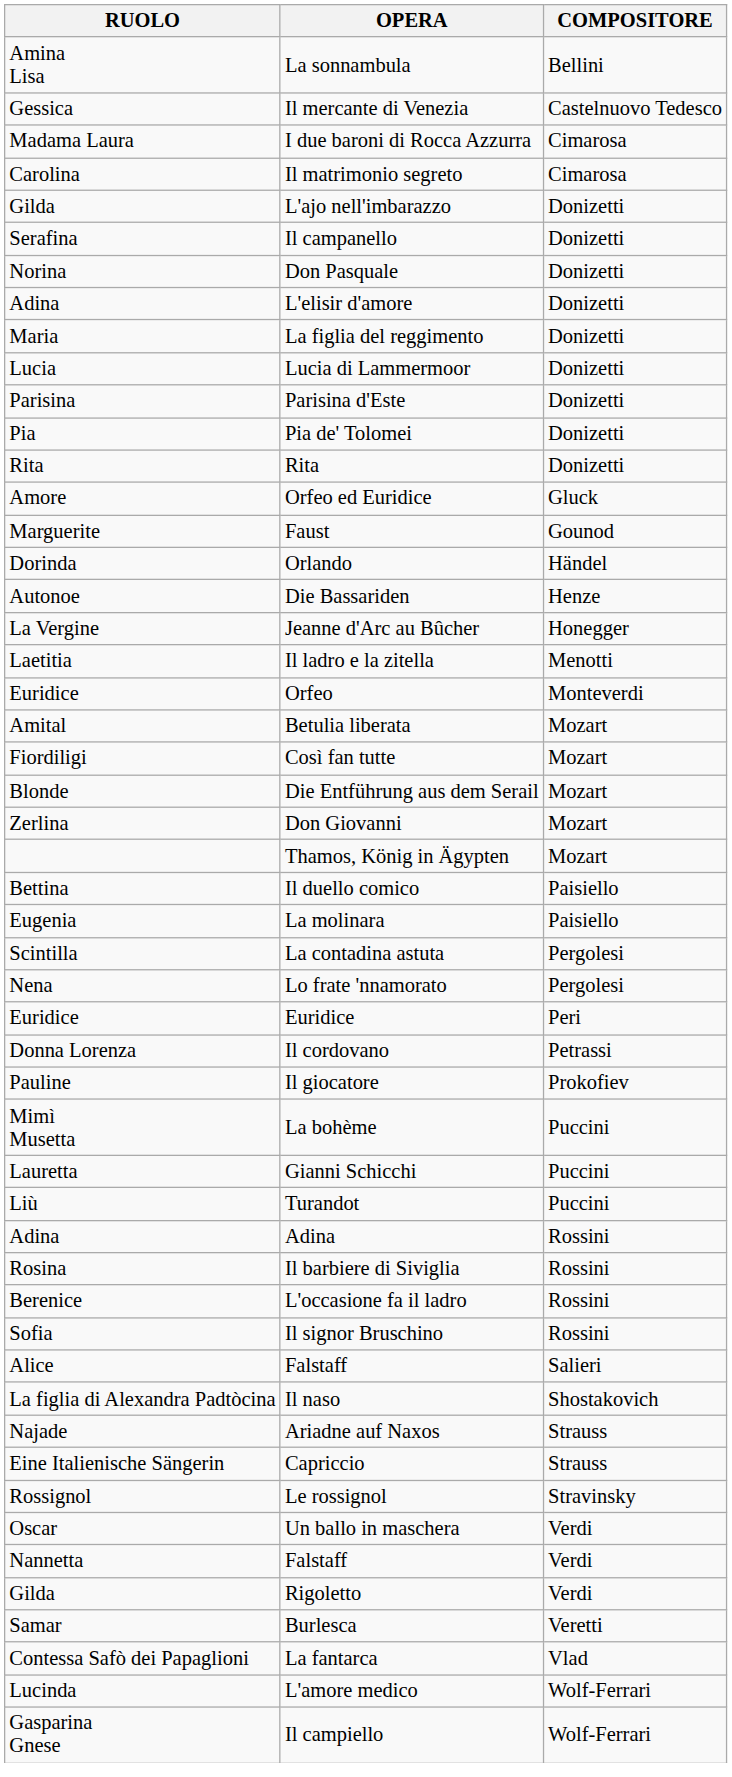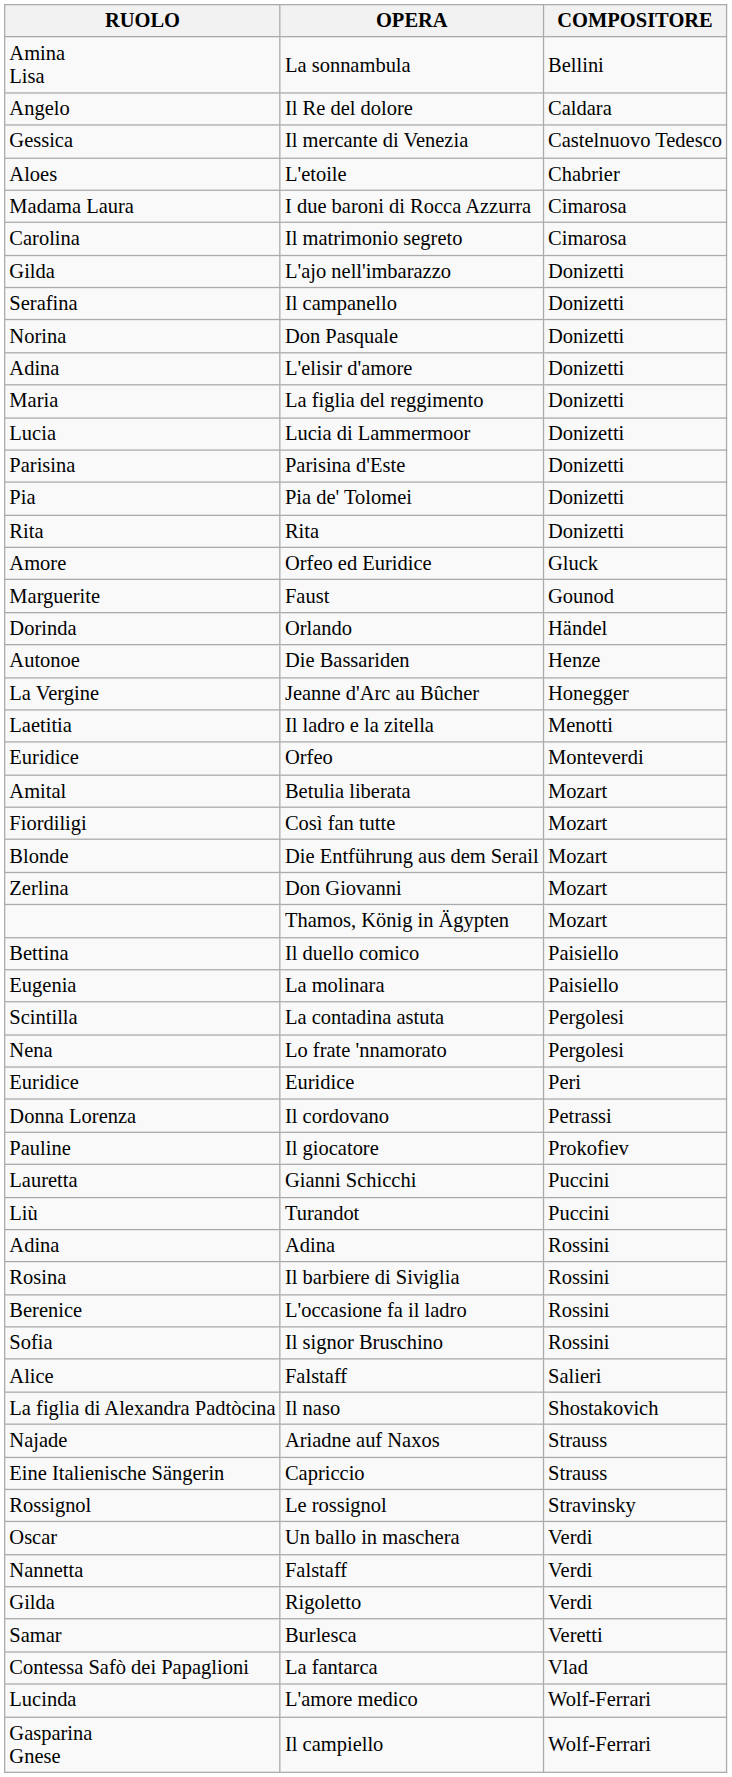+ row: Angelo | Il Re del dolore | Caldara
+ row: Aloes | L'etoile | Chabrier
- row: Mimì Musetta | La bohème | Puccini
